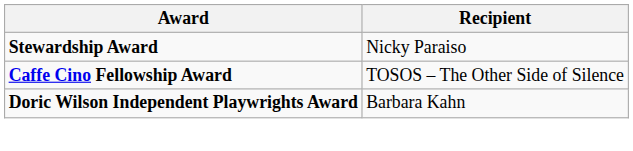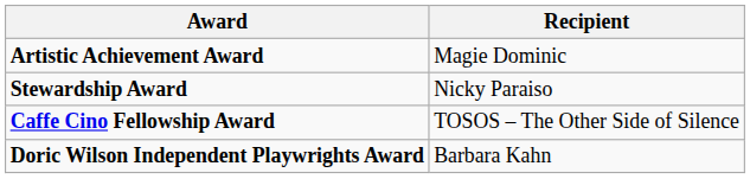+ row: Artistic Achievement Award | Magie Dominic
